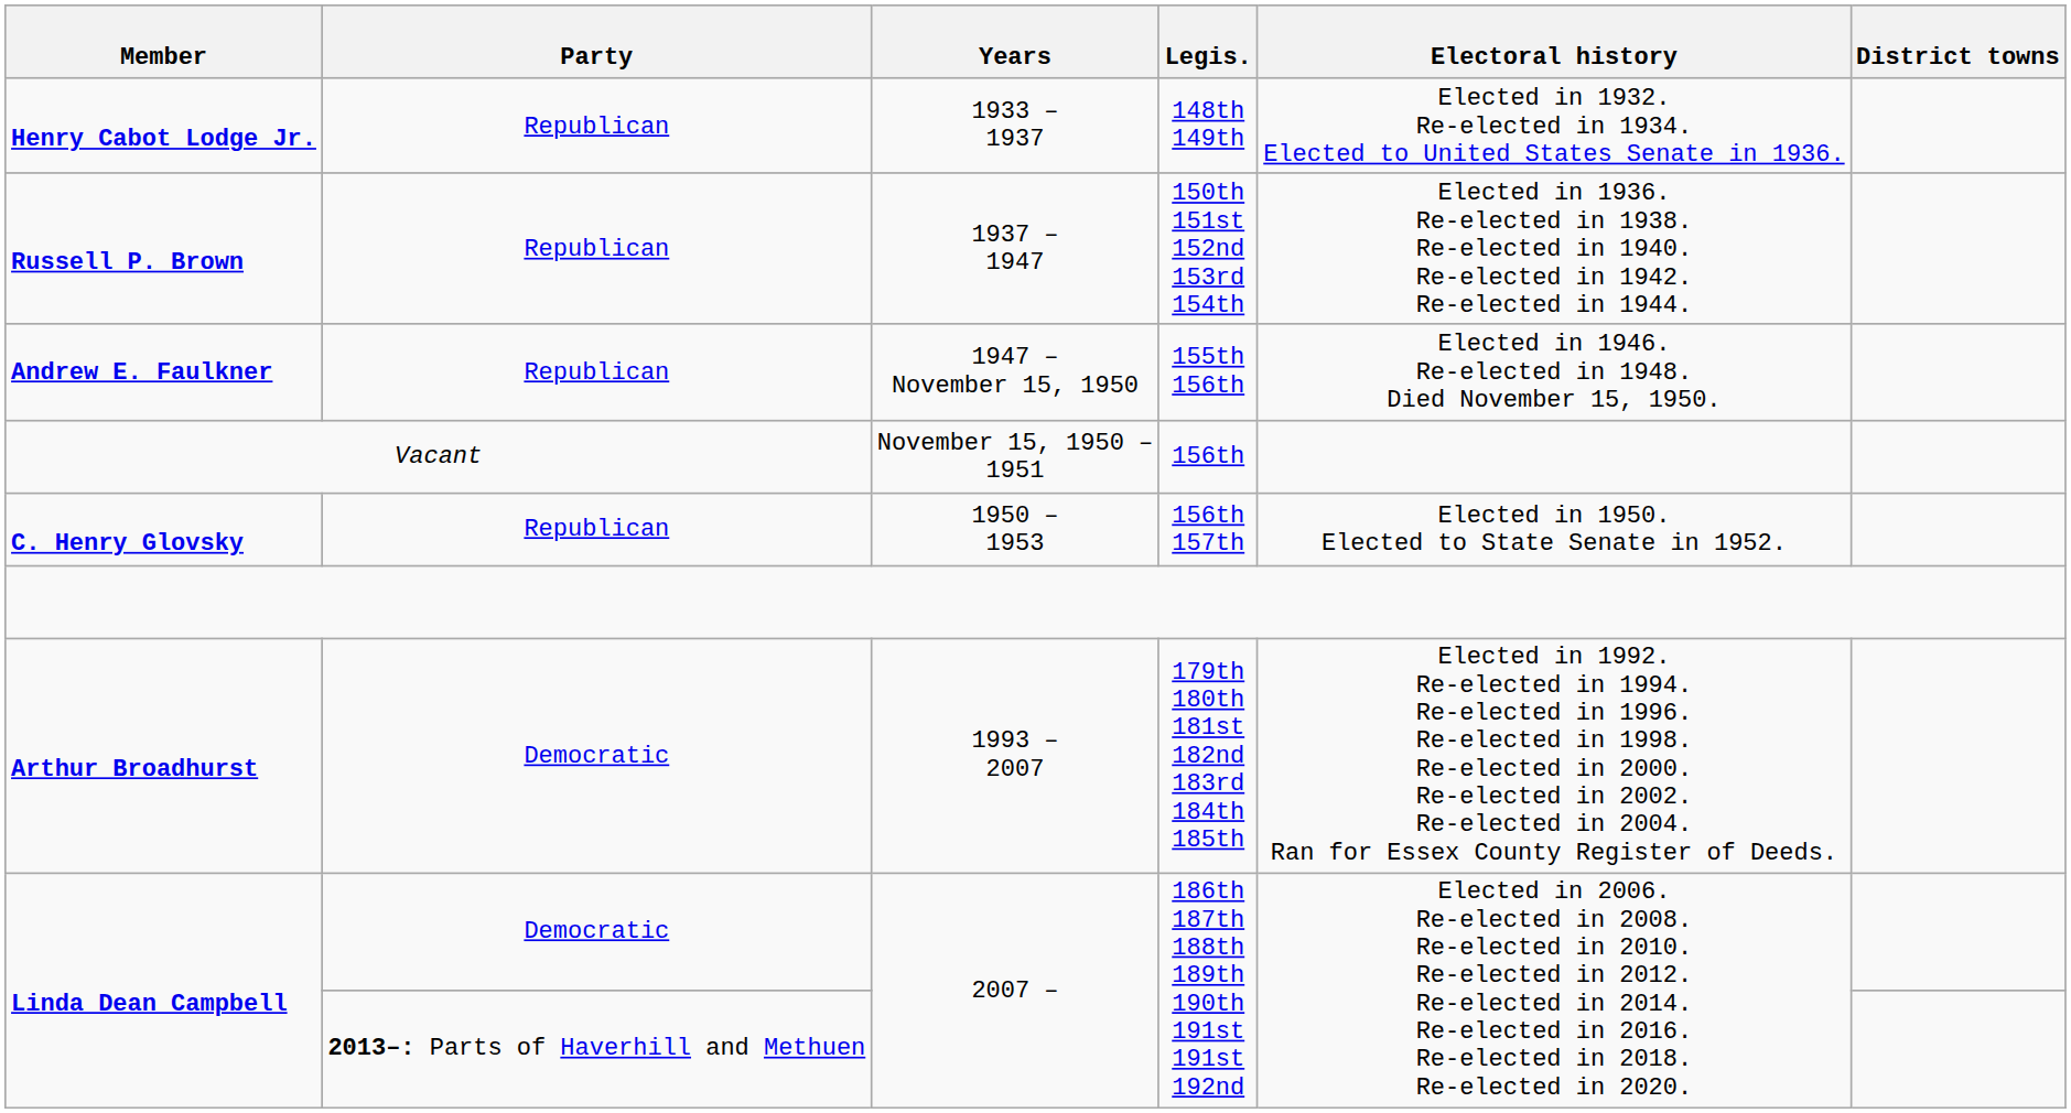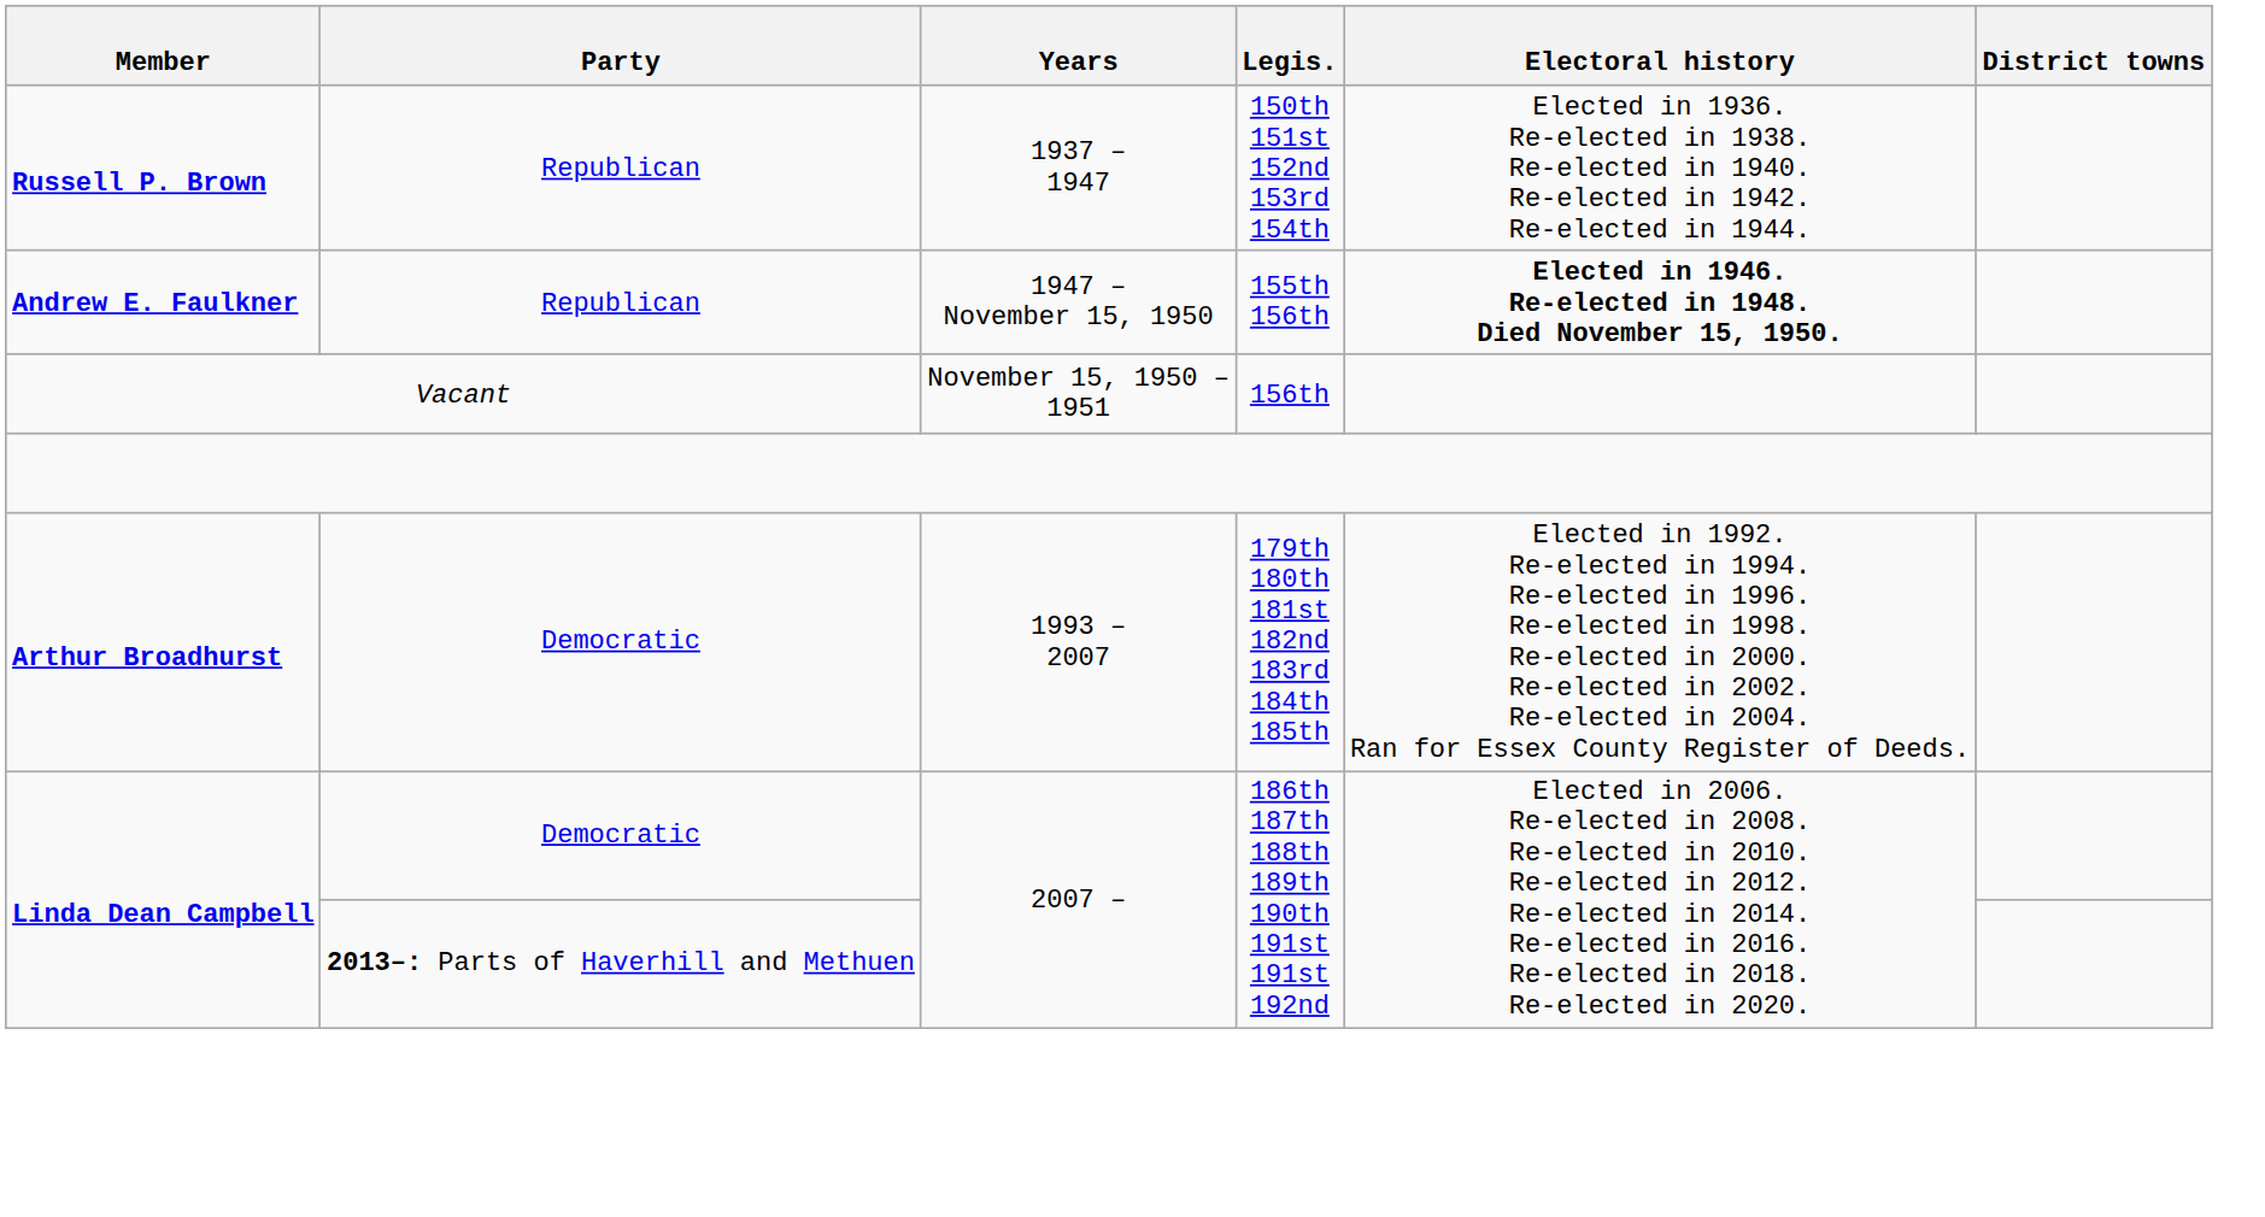- row: Henry Cabot Lodge Jr. | Republican | 1933 – 1937 | 148th 149th | Elected in 1932. Re-elected in 1934. Elected to United States Senate in 1936.
Andrew E. Faulkner | Electoral history: normal -> bold
- row: C. Henry Glovsky | Republican | 1950 – 1953 | 156th 157th | Elected in 1950. Elected to State Senate in 1952.
